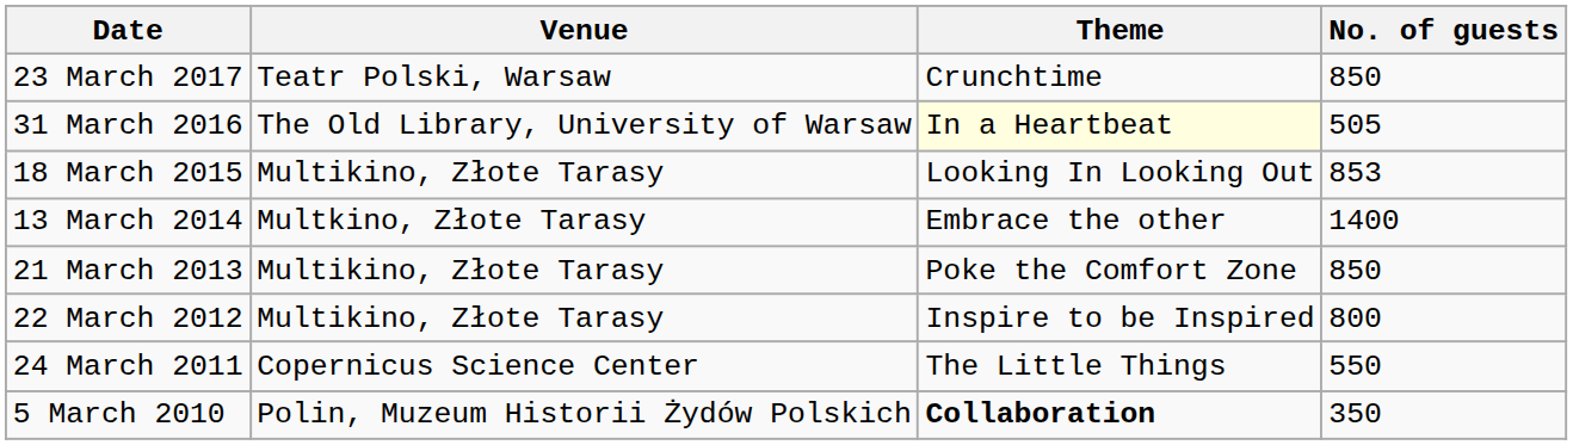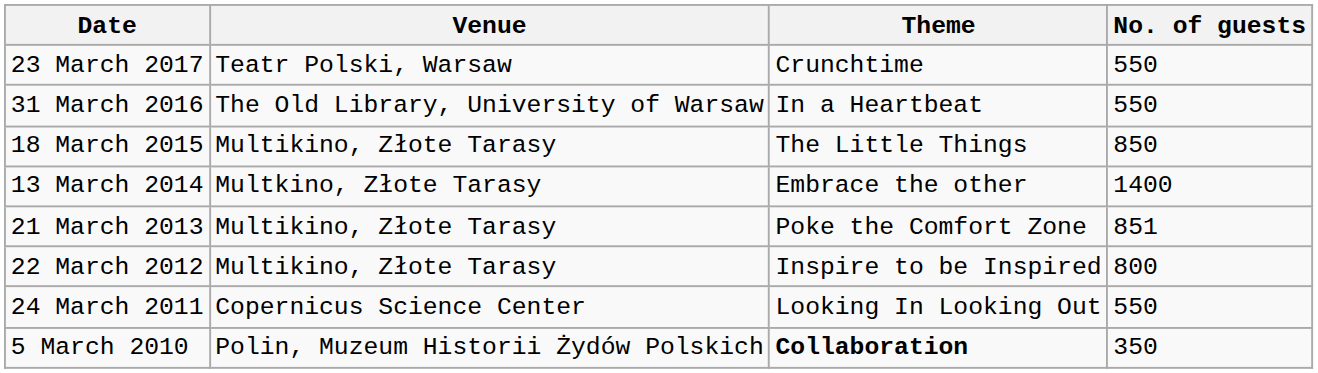23 March 2017 | No. of guests: 850 -> 550
31 March 2016 | Theme: lightyellow background -> no background
31 March 2016 | No. of guests: 505 -> 550
18 March 2015 | Theme: Looking In Looking Out -> The Little Things
18 March 2015 | No. of guests: 853 -> 850
21 March 2013 | No. of guests: 850 -> 851
24 March 2011 | Theme: The Little Things -> Looking In Looking Out
